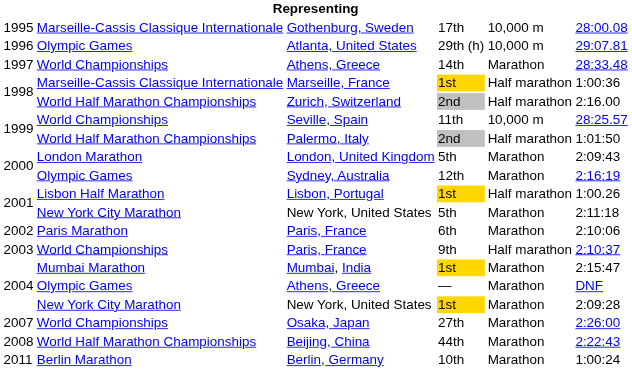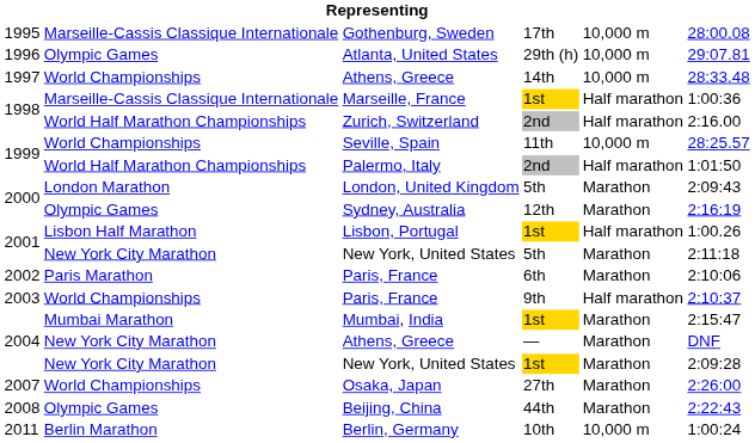Athens, Greece / 14th | column 5: Marathon -> 10,000 m
Athens, Greece / — | column 2: Olympic Games -> New York City Marathon
Beijing, China | column 2: World Half Marathon Championships -> Olympic Games
Berlin, Germany | column 5: Marathon -> 10,000 m
